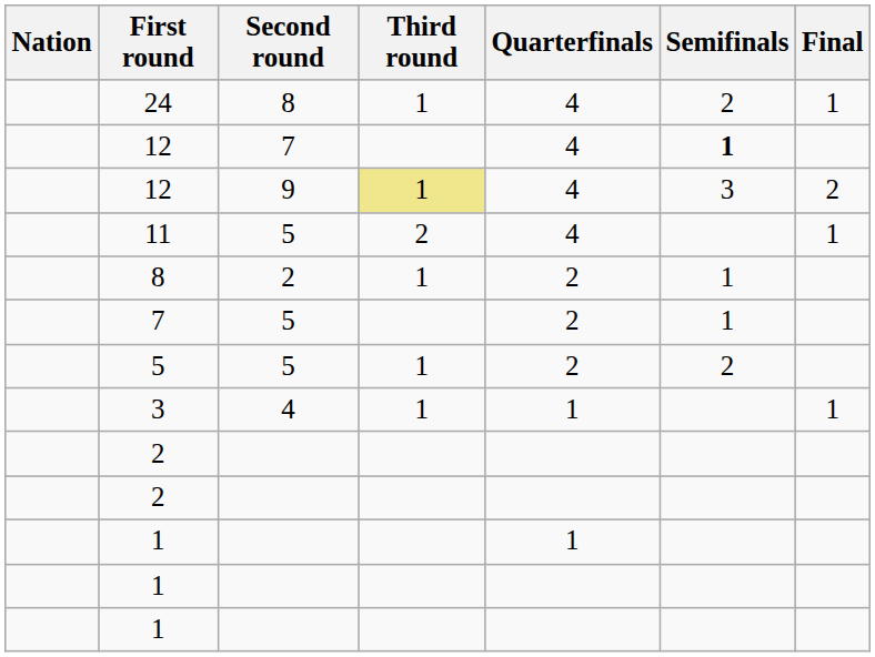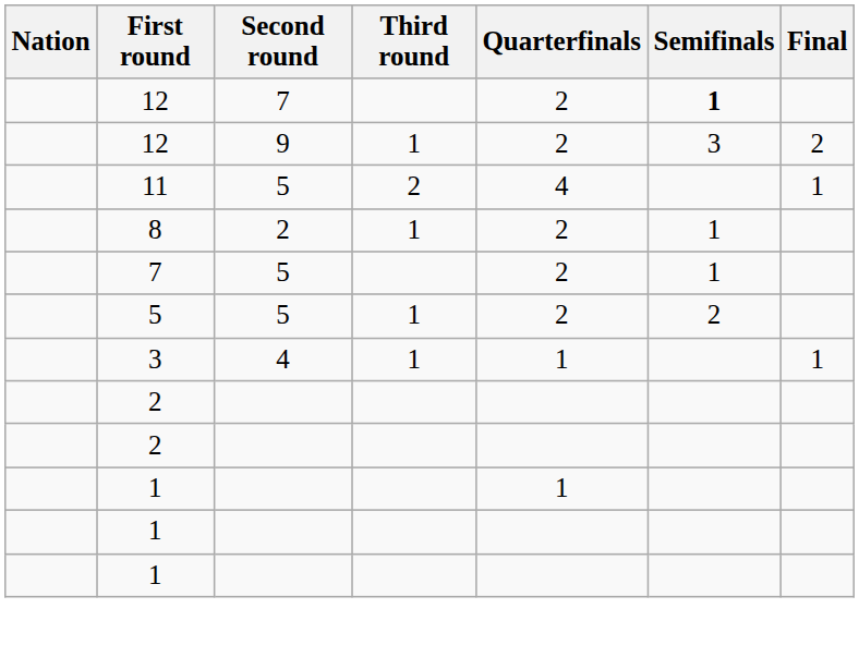- row: 24 | 8 | 1 | 4 | 2 | 1
12 / 7 | Quarterfinals: 4 -> 2
12 / 9 | Third round: khaki background -> no background
12 / 9 | Quarterfinals: 4 -> 2
